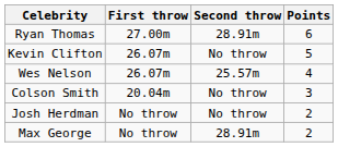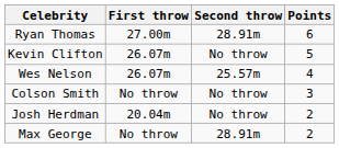Colson Smith | First throw: 20.04m -> No throw
Josh Herdman | First throw: No throw -> 20.04m
